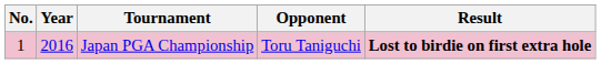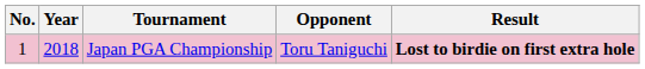Japan PGA Championship | Year: 2016 -> 2018
